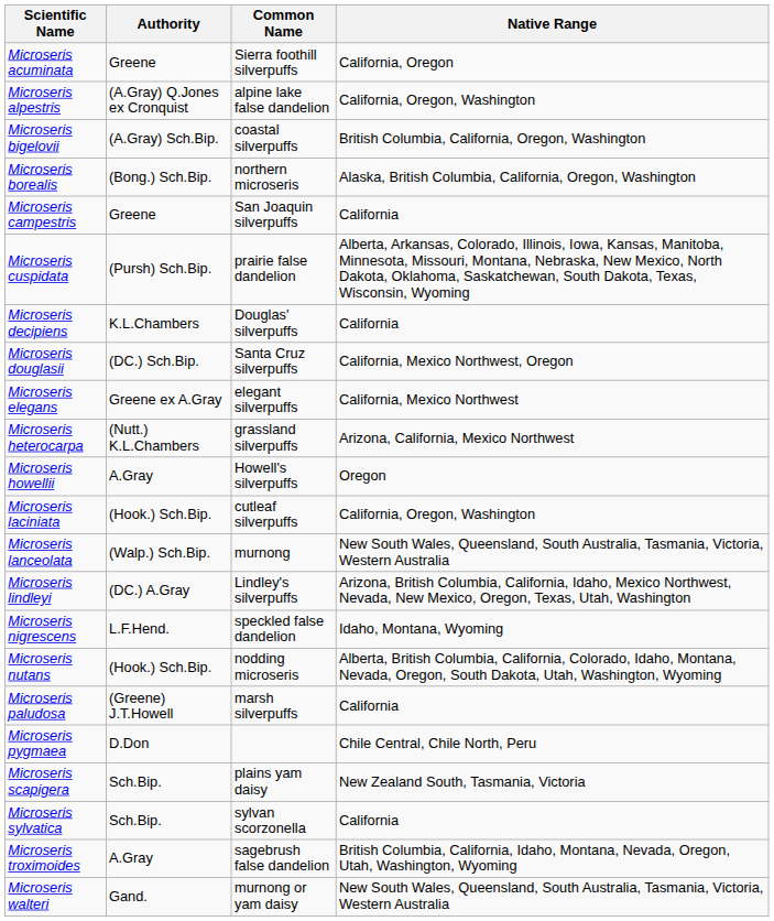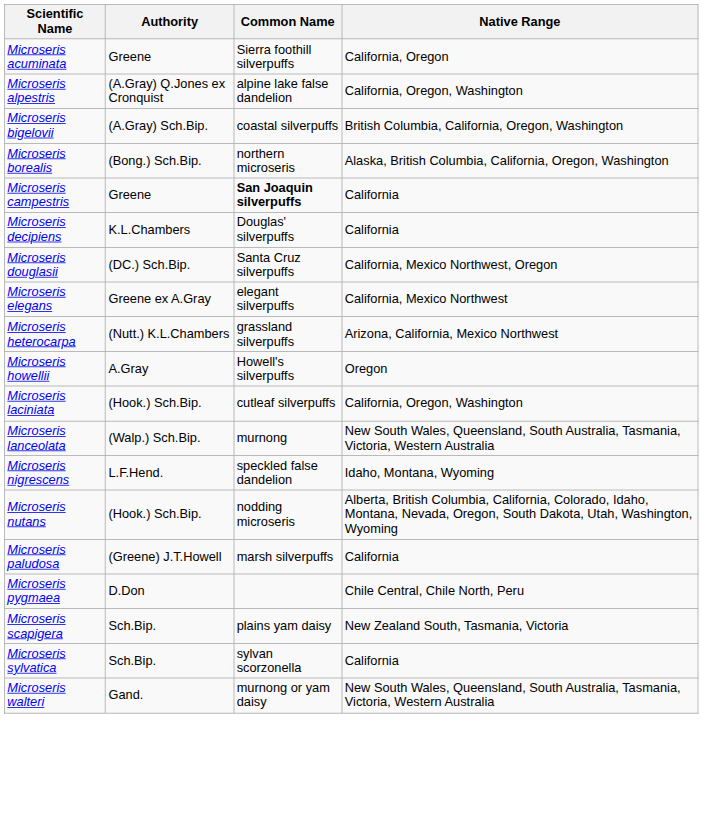Microseris campestris | Common Name: normal -> bold
- row: Microseris cuspidata | (Pursh) Sch.Bip. | prairie false dandelion | Alberta, Arkansas, Colorado, Illinois, Iowa, Kansas, Manitoba, Minnesota, Missouri, Montana, Nebraska, New Mexico, North Dakota, Oklahoma, Saskatchewan, South Dakota, Texas, Wisconsin, Wyoming
- row: Microseris lindleyi | (DC.) A.Gray | Lindley's silverpuffs | Arizona, British Columbia, California, Idaho, Mexico Northwest, Nevada, New Mexico, Oregon, Texas, Utah, Washington
- row: Microseris troximoides | A.Gray | sagebrush false dandelion | British Columbia, California, Idaho, Montana, Nevada, Oregon, Utah, Washington, Wyoming
